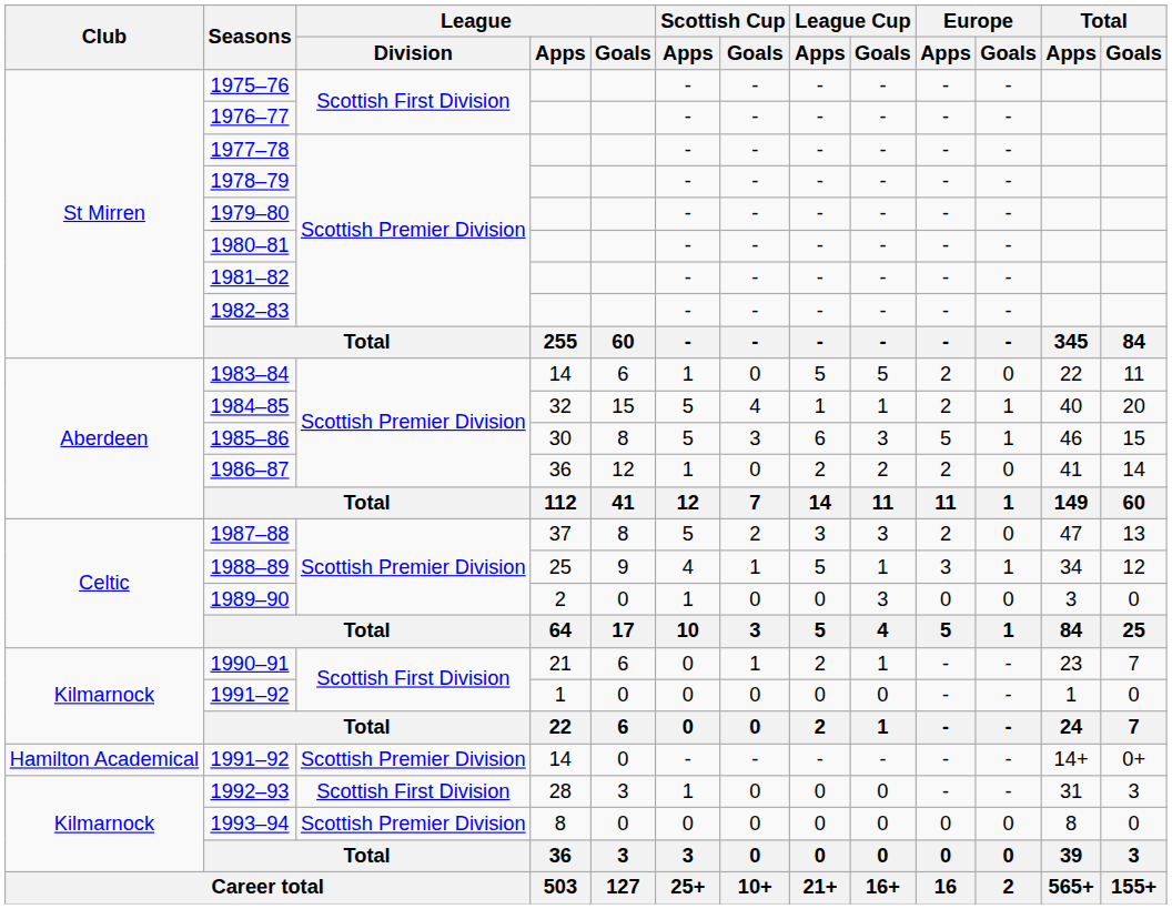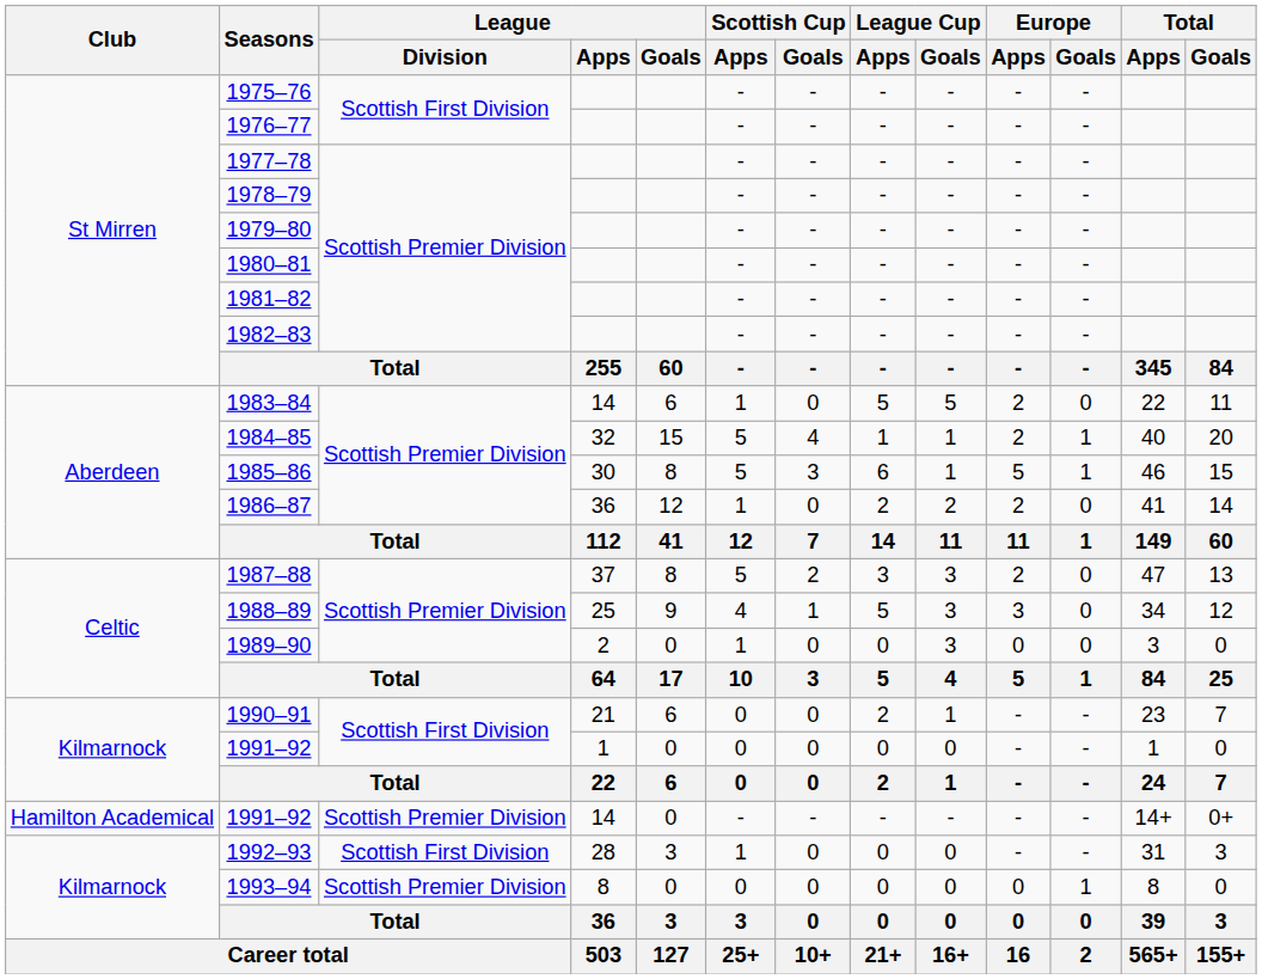1985–86 | League Cup / Goals: 3 -> 1
1988–89 | League Cup / Goals: 1 -> 3
1988–89 | Europe / Goals: 1 -> 0
1990–91 | Scottish Cup / Goals: 1 -> 0
1993–94 | Europe / Goals: 0 -> 1
